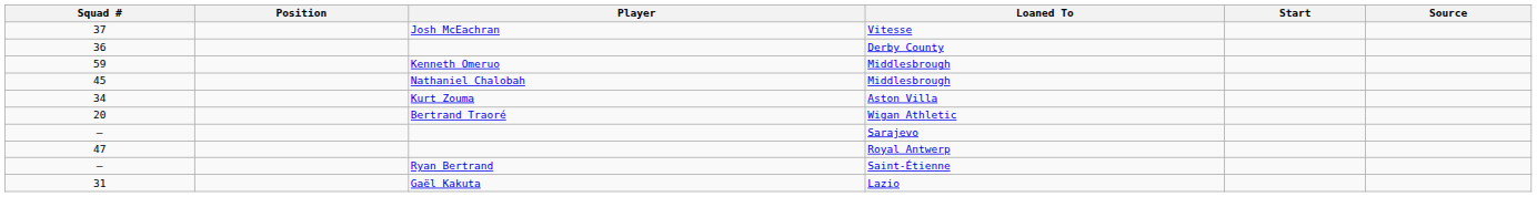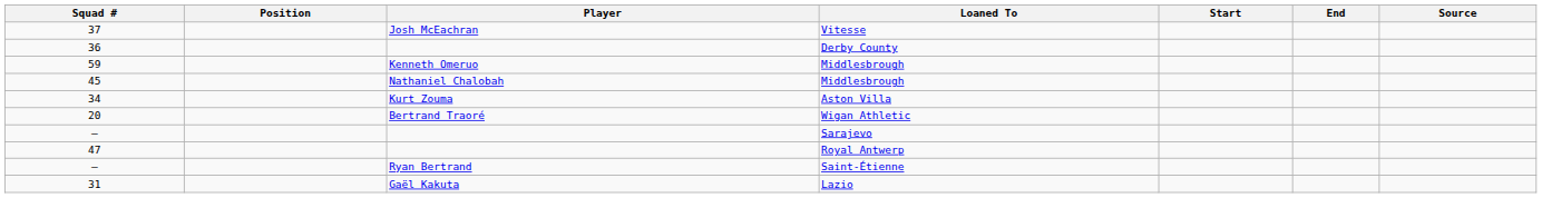+ column: End
